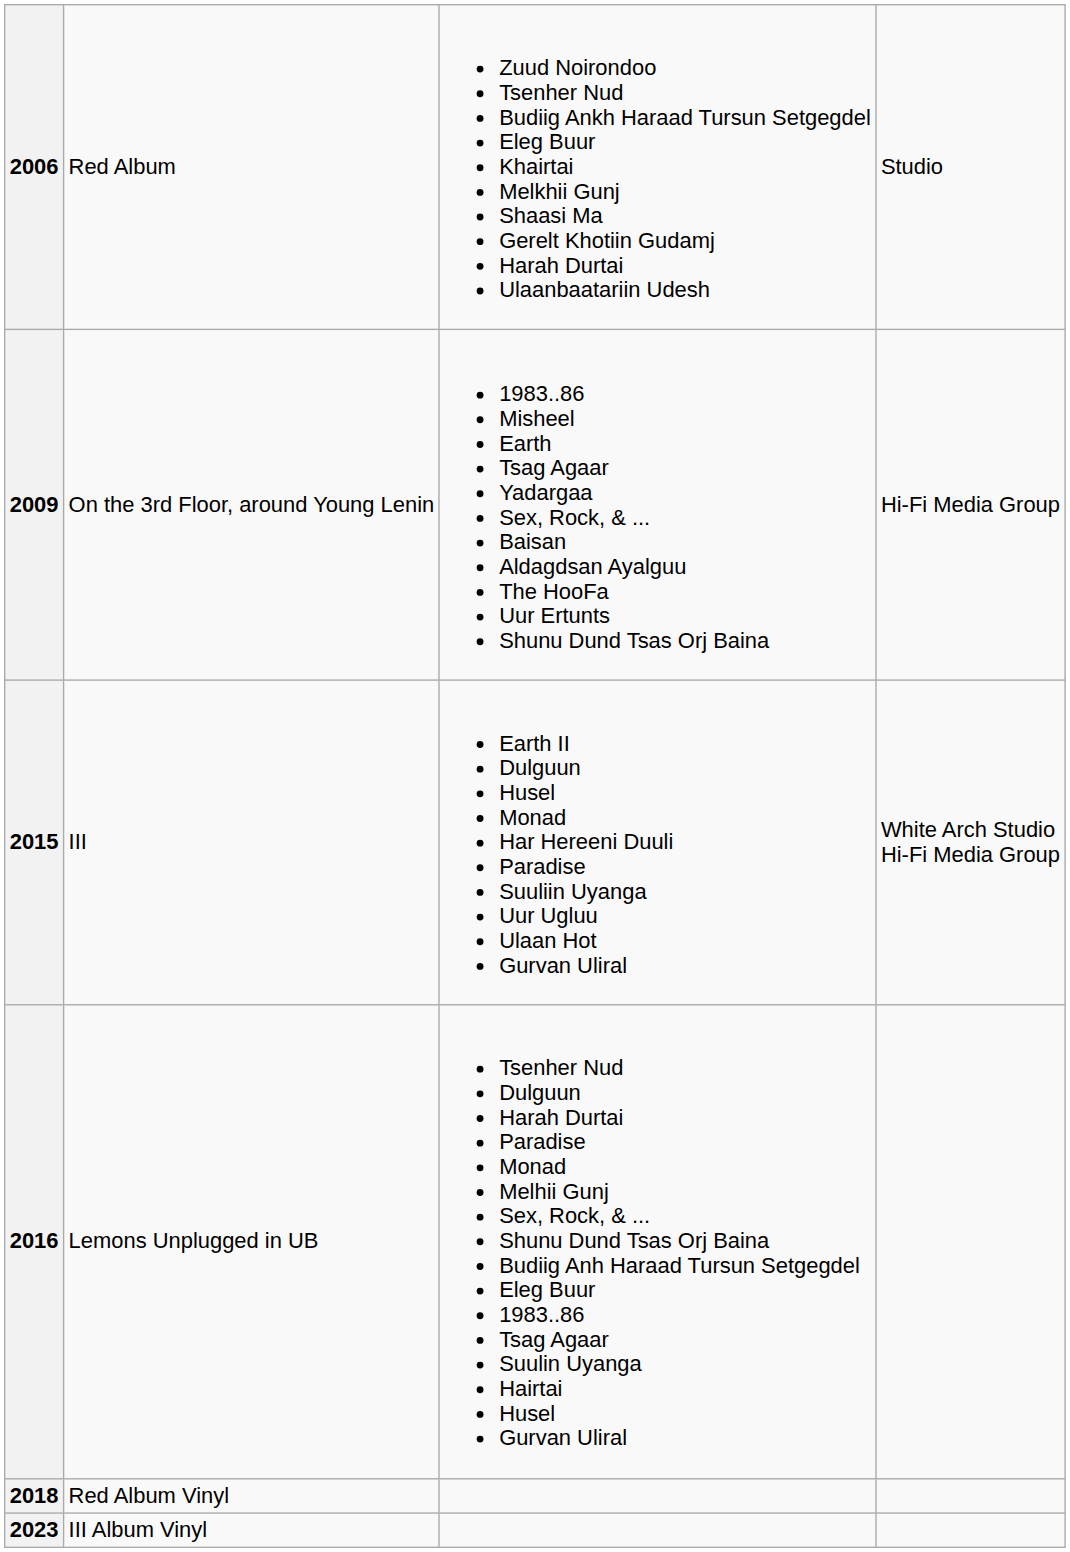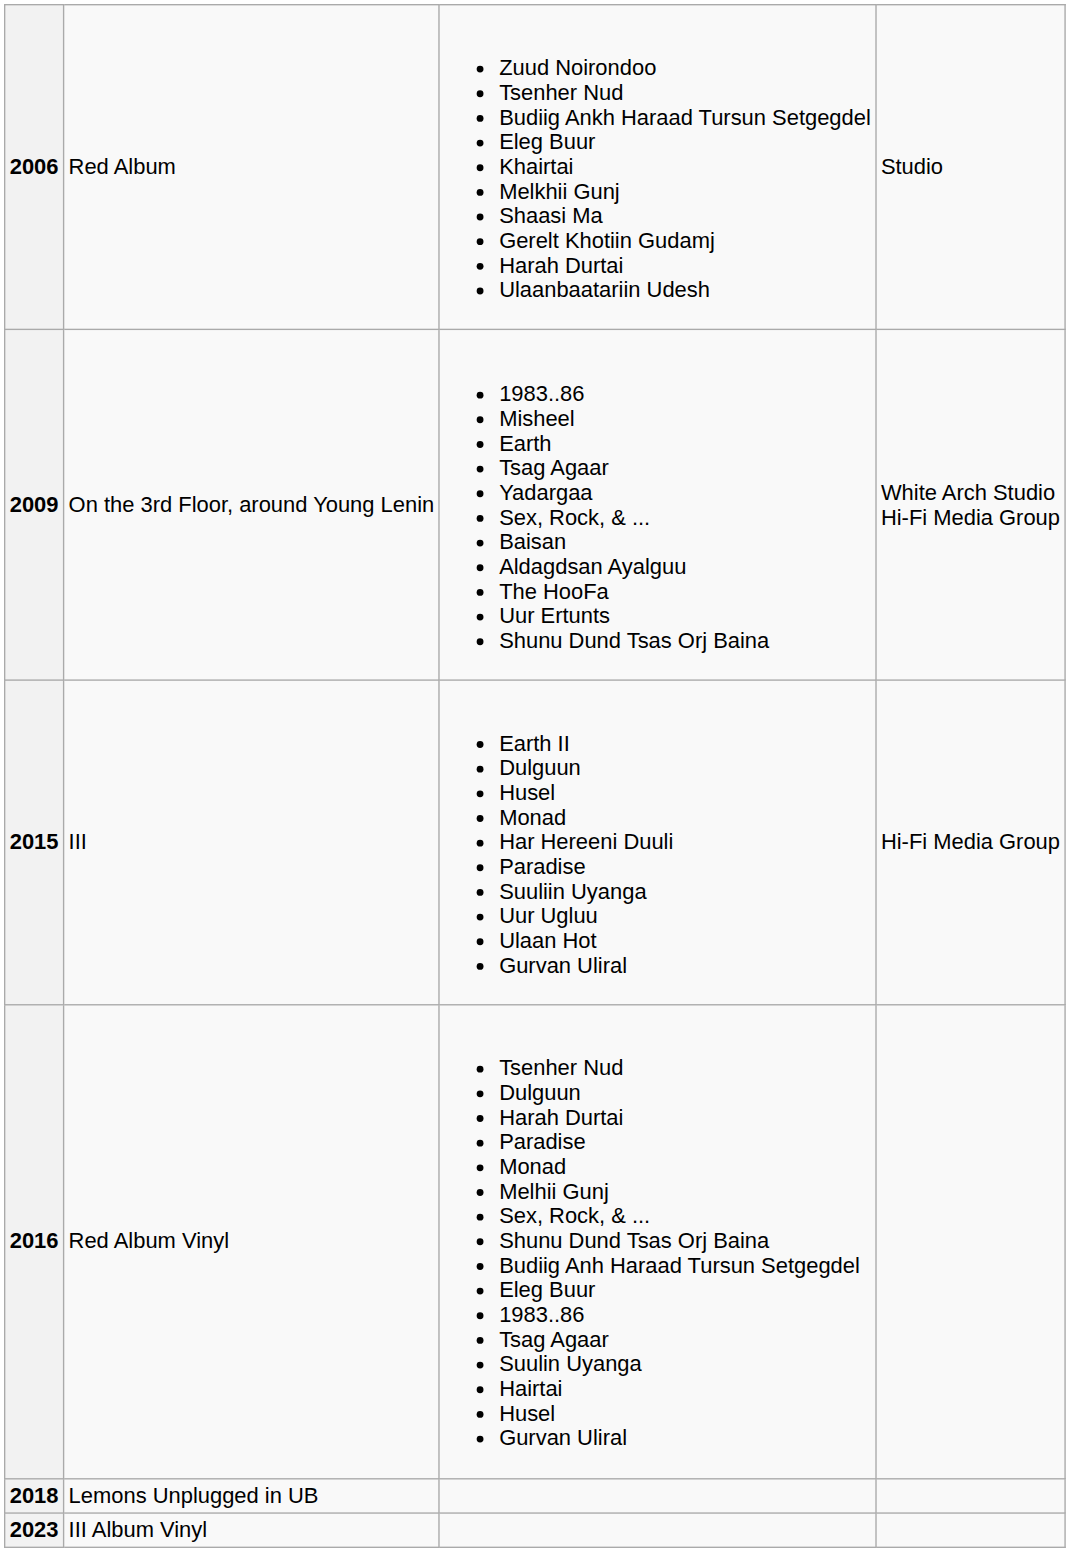2009 | column 4: Hi-Fi Media Group -> White Arch Studio Hi-Fi Media Group
2015 | column 4: White Arch Studio Hi-Fi Media Group -> Hi-Fi Media Group
2016 | column 2: Lemons Unplugged in UB -> Red Album Vinyl
2018 | column 2: Red Album Vinyl -> Lemons Unplugged in UB
